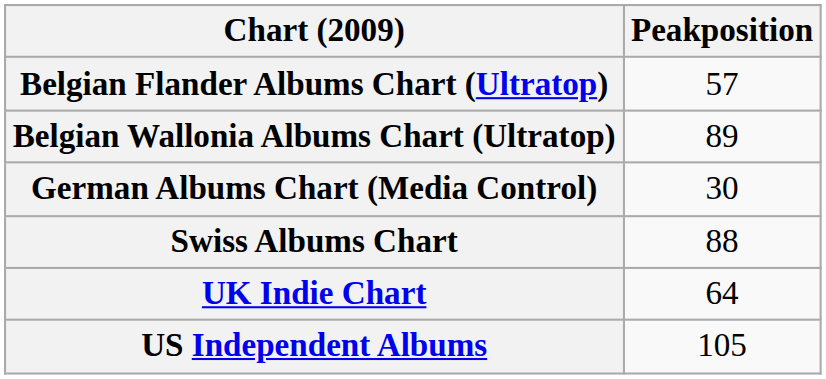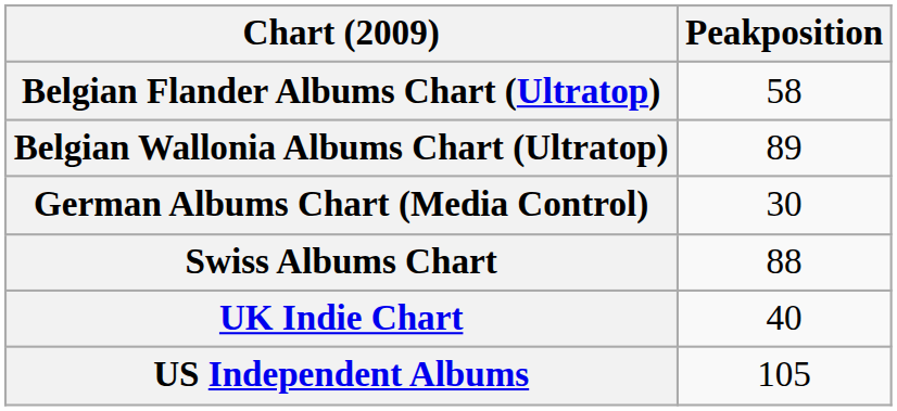Belgian Flander Albums Chart (Ultratop) | Peakposition: 57 -> 58
UK Indie Chart | Peakposition: 64 -> 40
